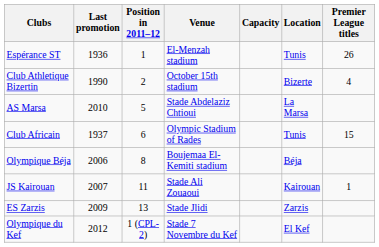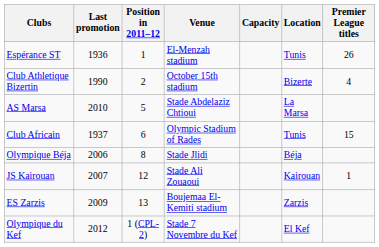Olympique Béja | Venue: Boujemaa El-Kemiti stadium -> Stade Jlidi
JS Kairouan | Position in 2011–12: 11 -> 12
ES Zarzis | Venue: Stade Jlidi -> Boujemaa El-Kemiti stadium
